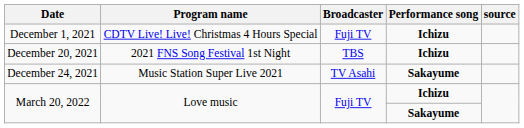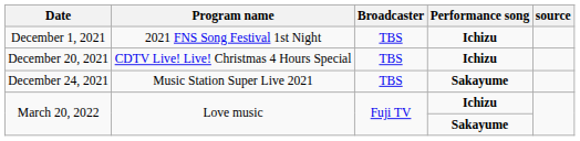December 1, 2021 | Program name: CDTV Live! Live! Christmas 4 Hours Special -> 2021 FNS Song Festival 1st Night
December 1, 2021 | Broadcaster: Fuji TV -> TBS
December 20, 2021 | Program name: 2021 FNS Song Festival 1st Night -> CDTV Live! Live! Christmas 4 Hours Special
December 24, 2021 | Broadcaster: TV Asahi -> TBS
